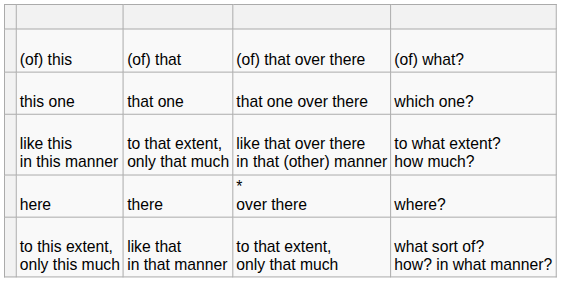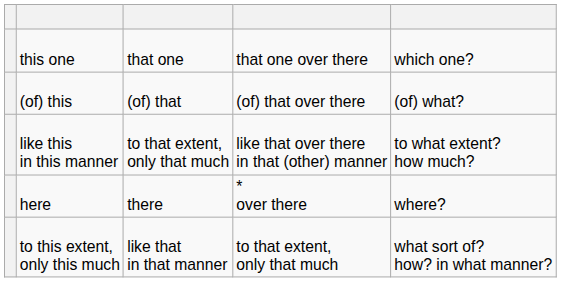rows swapped: this one <-> (of) this
